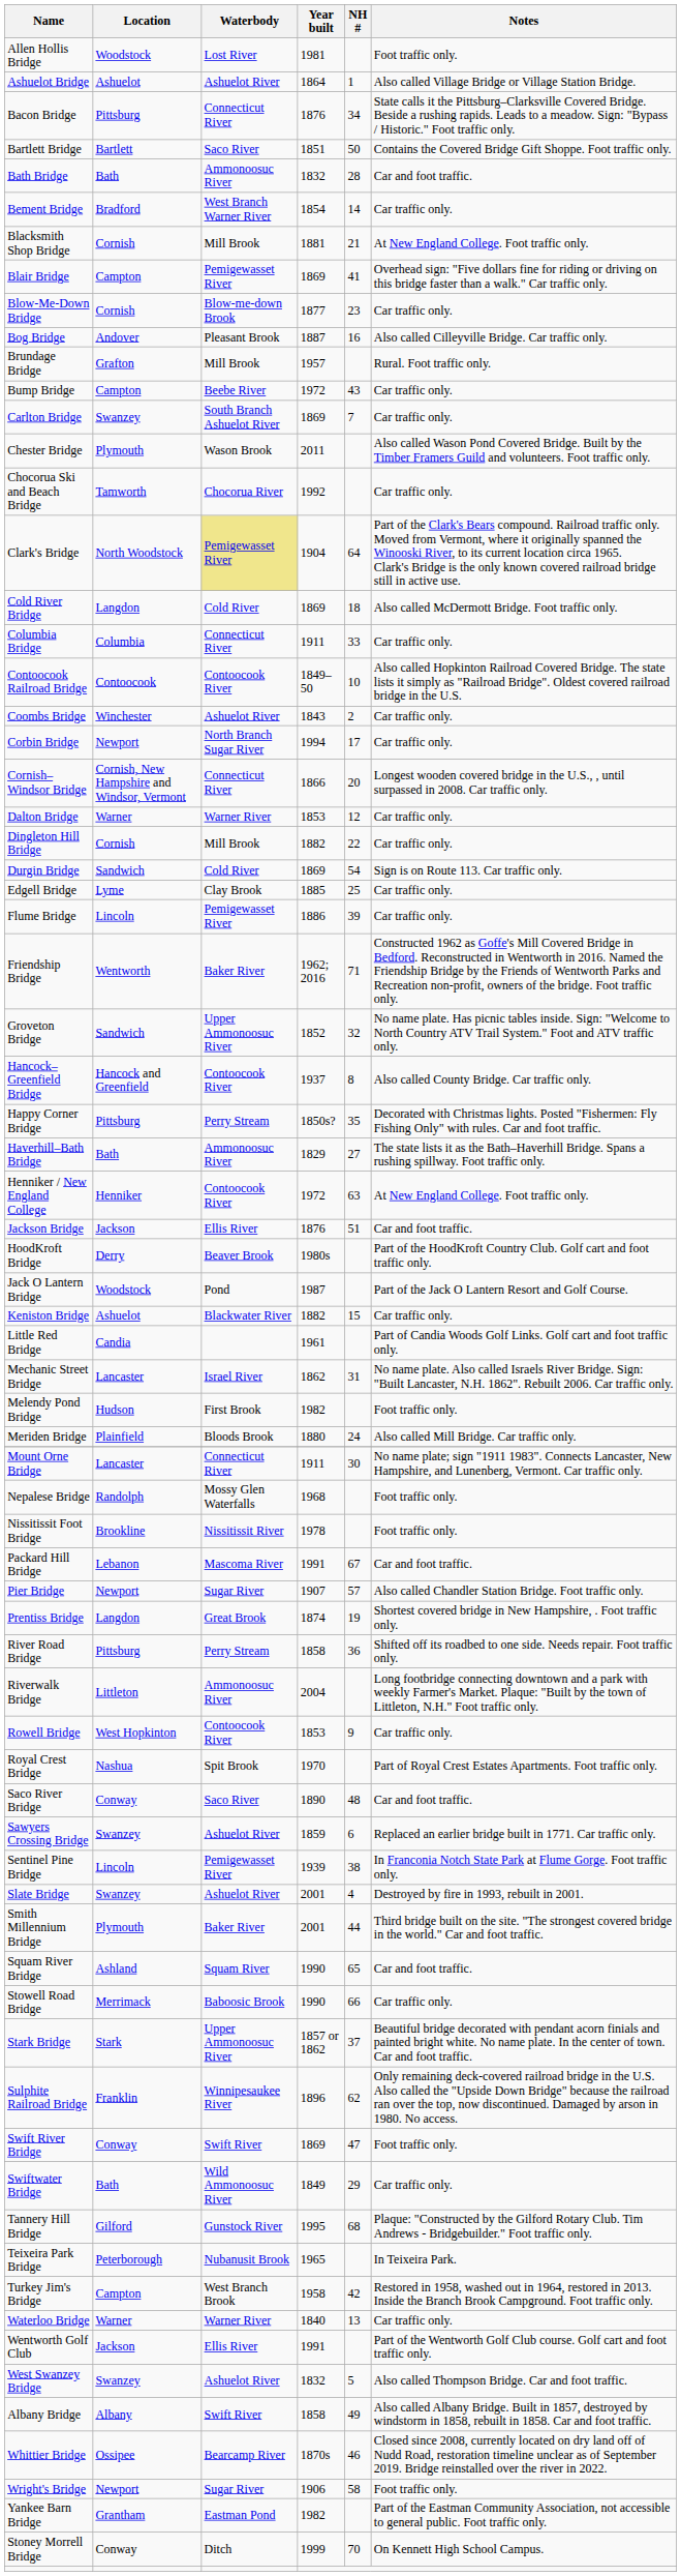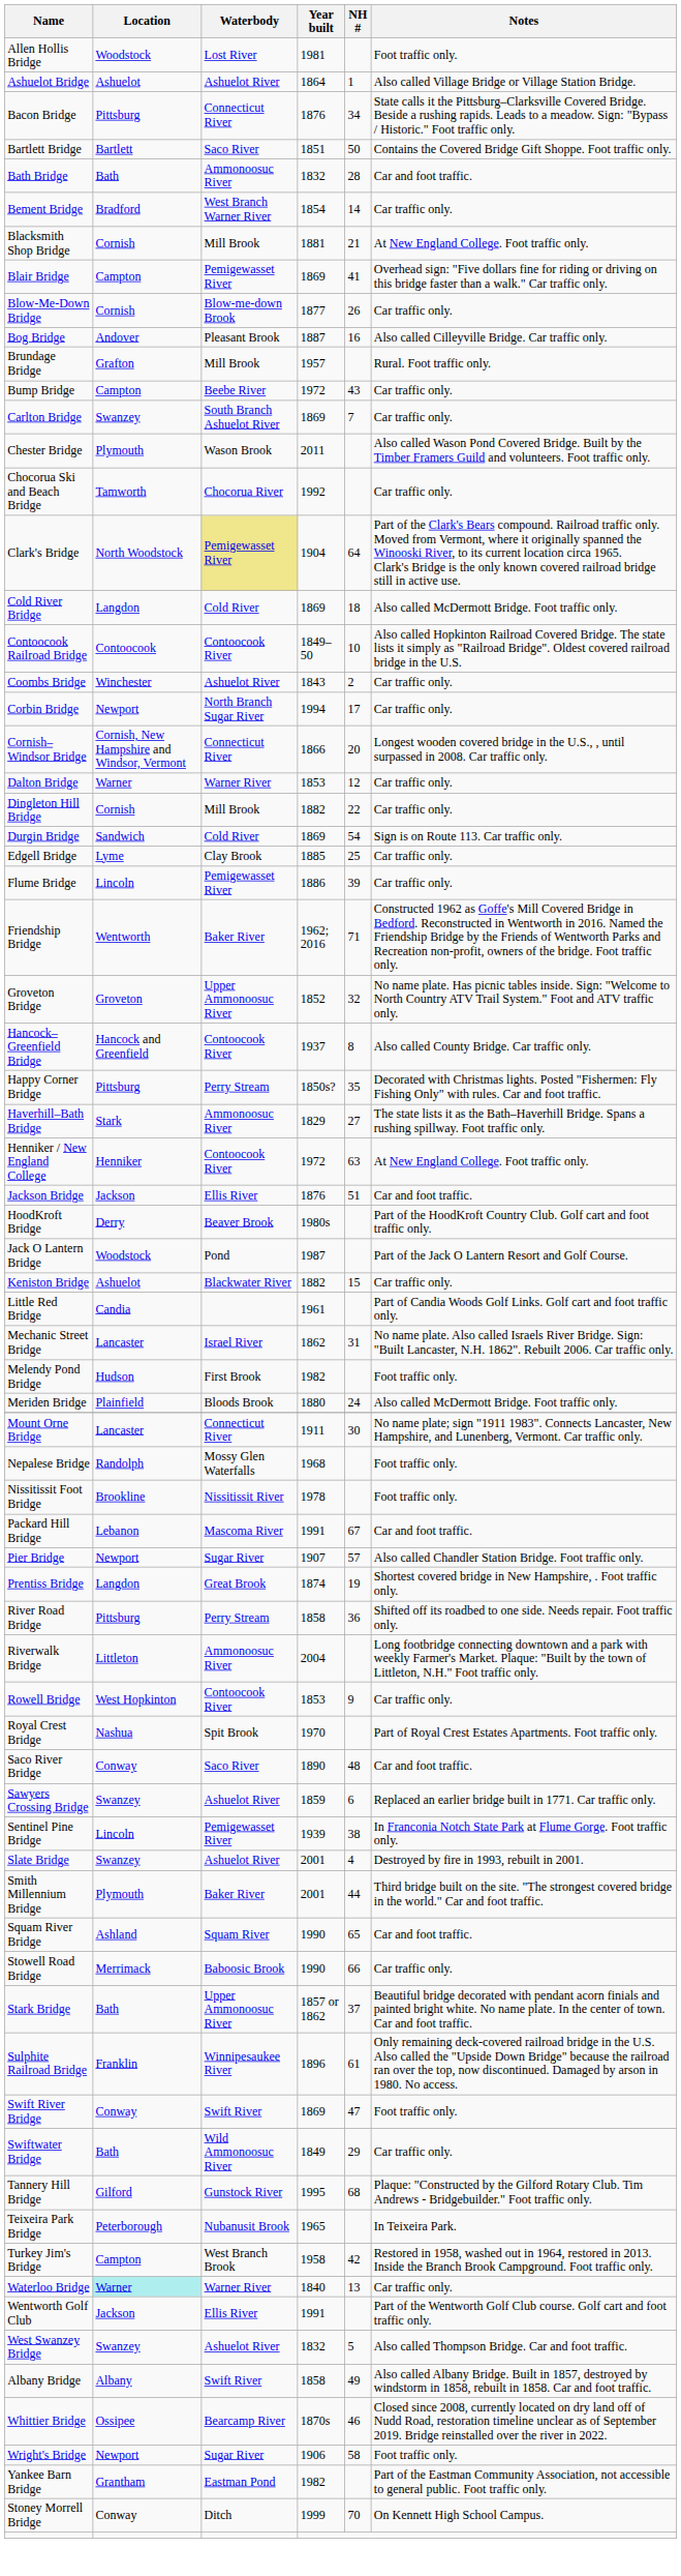Blow-Me-Down Bridge | NH #: 23 -> 26
- row: Columbia Bridge | Columbia | Connecticut River | 1911 | 33 | Car traffic only.
Groveton Bridge | Location: Sandwich -> Groveton
Haverhill–Bath Bridge | Location: Bath -> Stark
Meriden Bridge | Notes: Also called Mill Bridge. Car traffic only. -> Also called McDermott Bridge. Foot traffic only.
Stark Bridge | Location: Stark -> Bath
Sulphite Railroad Bridge | NH #: 62 -> 61
Waterloo Bridge | Location: no background -> paleturquoise background
